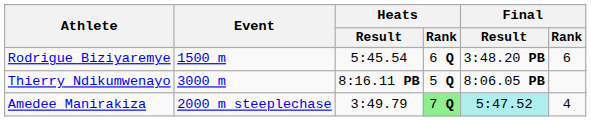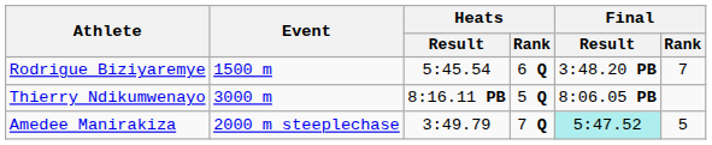Rodrigue Biziyaremye | Final / Rank: 6 -> 7
Amedee Manirakiza | Heats / Rank: lightgreen background -> no background
Amedee Manirakiza | Final / Rank: 4 -> 5
